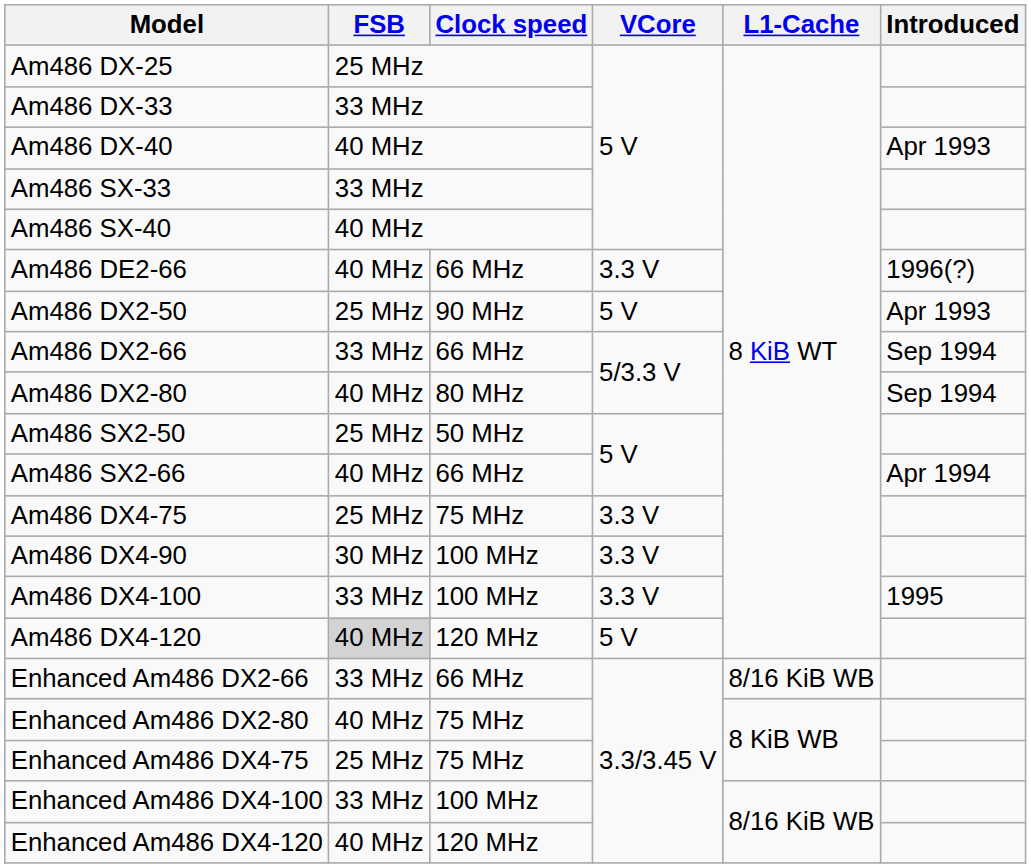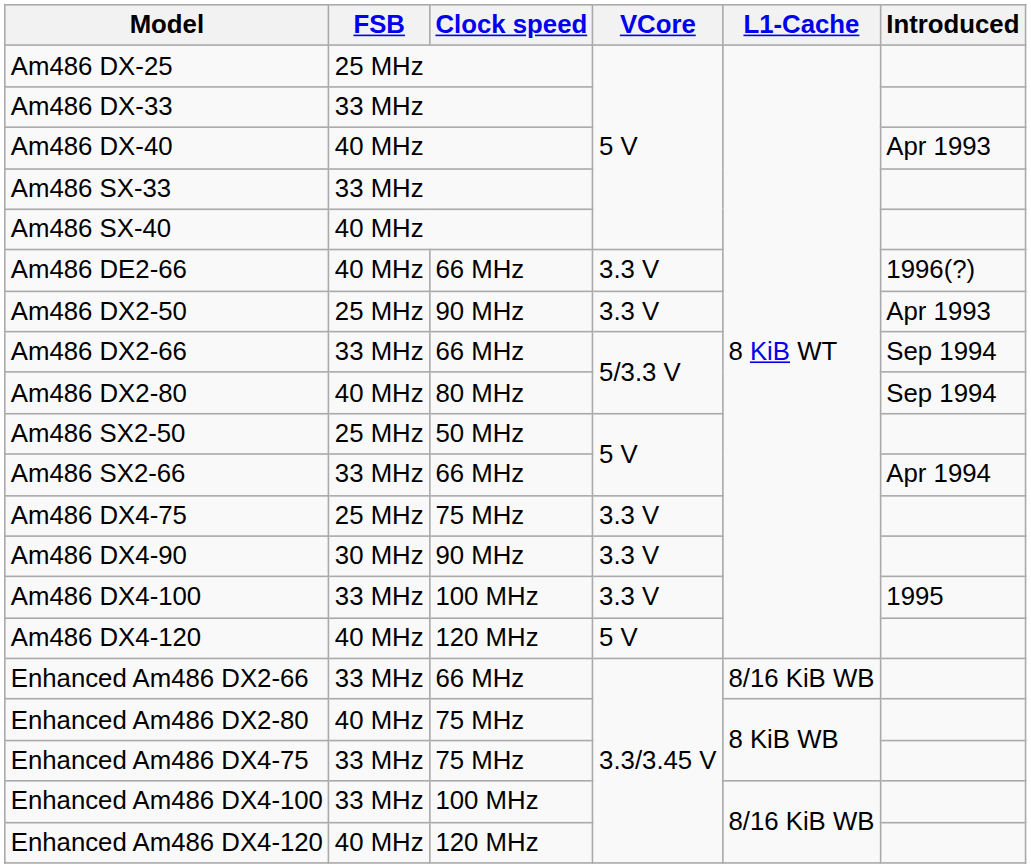Am486 DX2-50 | VCore: 5 V -> 3.3 V
Am486 SX2-66 | FSB: 40 MHz -> 33 MHz
Am486 DX4-90 | Clock speed: 100 MHz -> 90 MHz
Am486 DX4-120 | FSB: lightgrey background -> no background
Enhanced Am486 DX4-75 | FSB: 25 MHz -> 33 MHz
